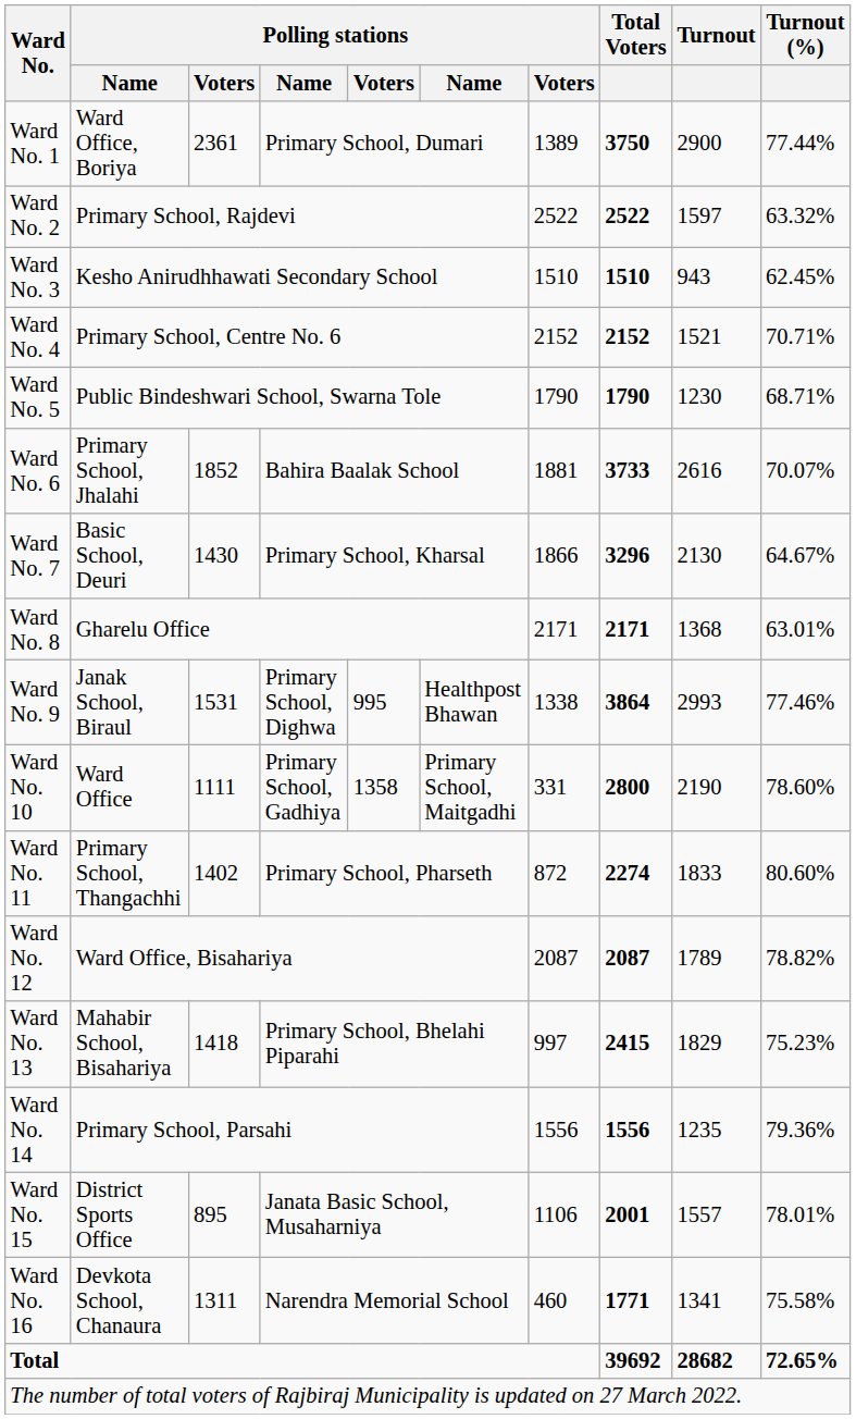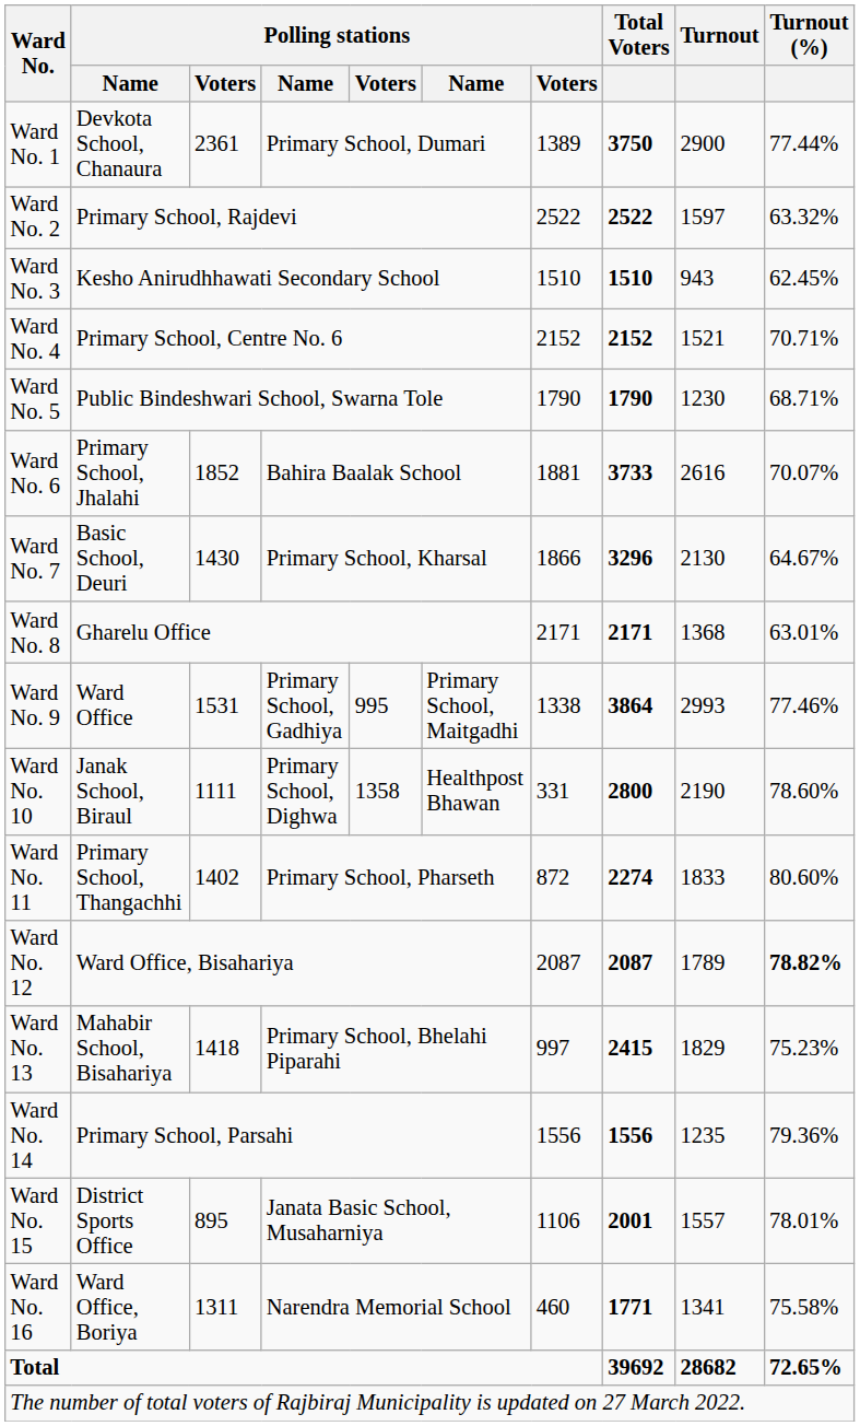Ward No. 1 | column 2: Ward Office, Boriya -> Devkota School, Chanaura
Ward No. 9 | column 2: Janak School, Biraul -> Ward Office
Ward No. 9 | column 4: Primary School, Dighwa -> Primary School, Gadhiya
Ward No. 9 | column 6: Healthpost Bhawan -> Primary School, Maitgadhi
Ward No. 10 | column 2: Ward Office -> Janak School, Biraul
Ward No. 10 | column 4: Primary School, Gadhiya -> Primary School, Dighwa
Ward No. 10 | column 6: Primary School, Maitgadhi -> Healthpost Bhawan
Ward No. 12 | Turnout (%): normal -> bold
Ward No. 16 | column 2: Devkota School, Chanaura -> Ward Office, Boriya
